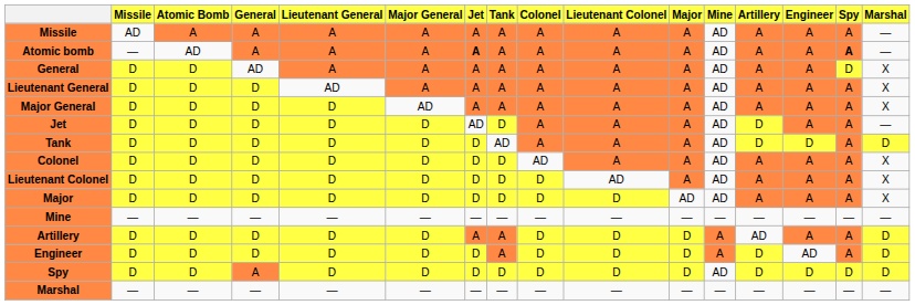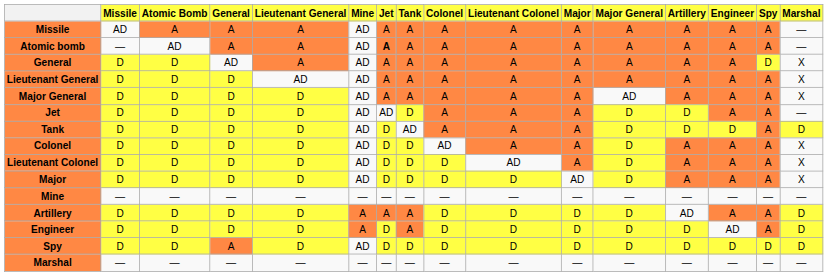columns swapped: Major General <-> Mine
Atomic bomb | Spy: bold -> normal
